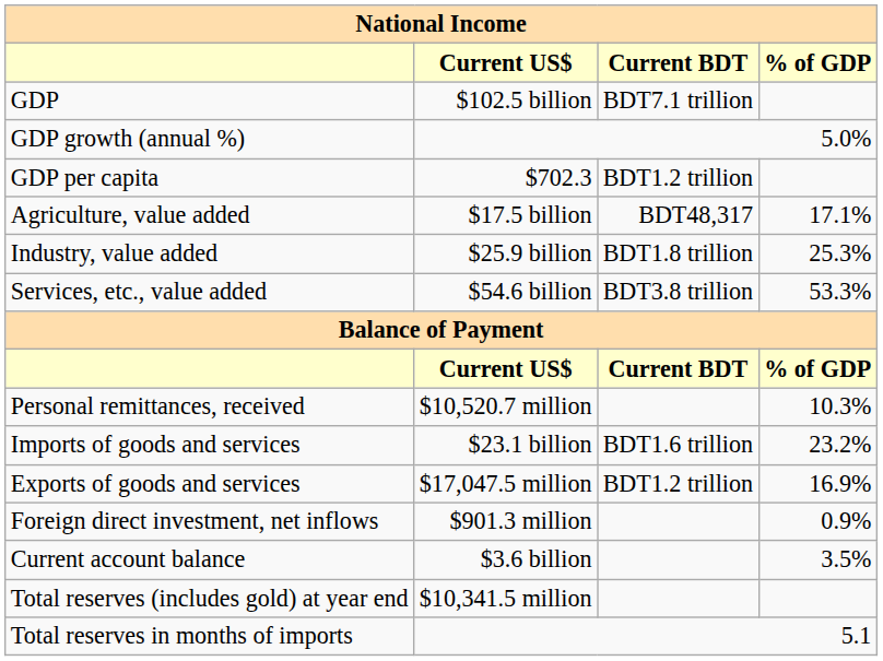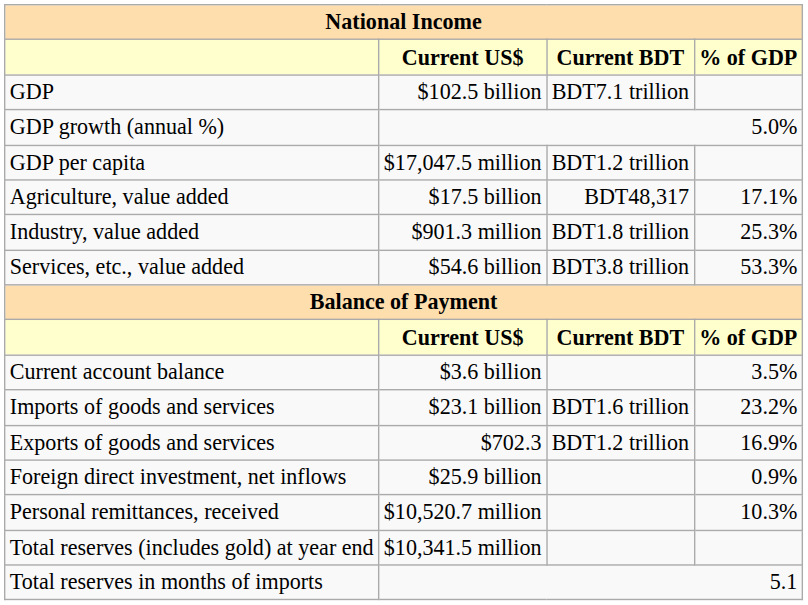GDP per capita | Current US$: $702.3 -> $17,047.5 million
Industry, value added | Current US$: $25.9 billion -> $901.3 million
rows swapped: Current account balance <-> Personal remittances, received
Exports of goods and services | Current US$: $17,047.5 million -> $702.3
Foreign direct investment, net inflows | Current US$: $901.3 million -> $25.9 billion
